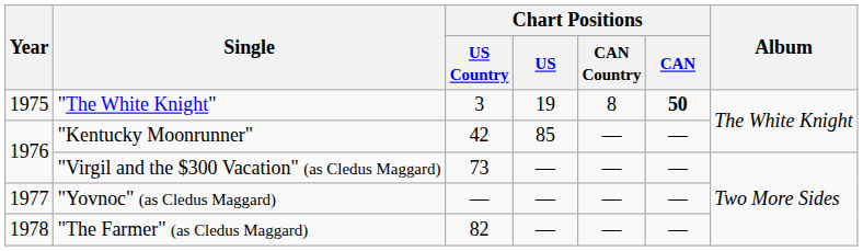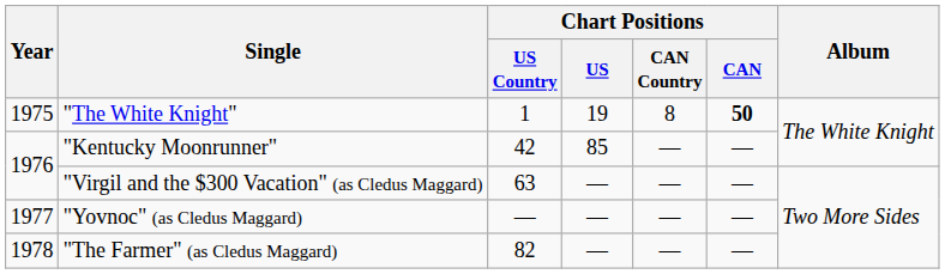"The White Knight" | Chart Positions / US Country: 3 -> 1
"Virgil and the $300 Vacation" (as Cledus Maggard) | Chart Positions / US Country: 73 -> 63
